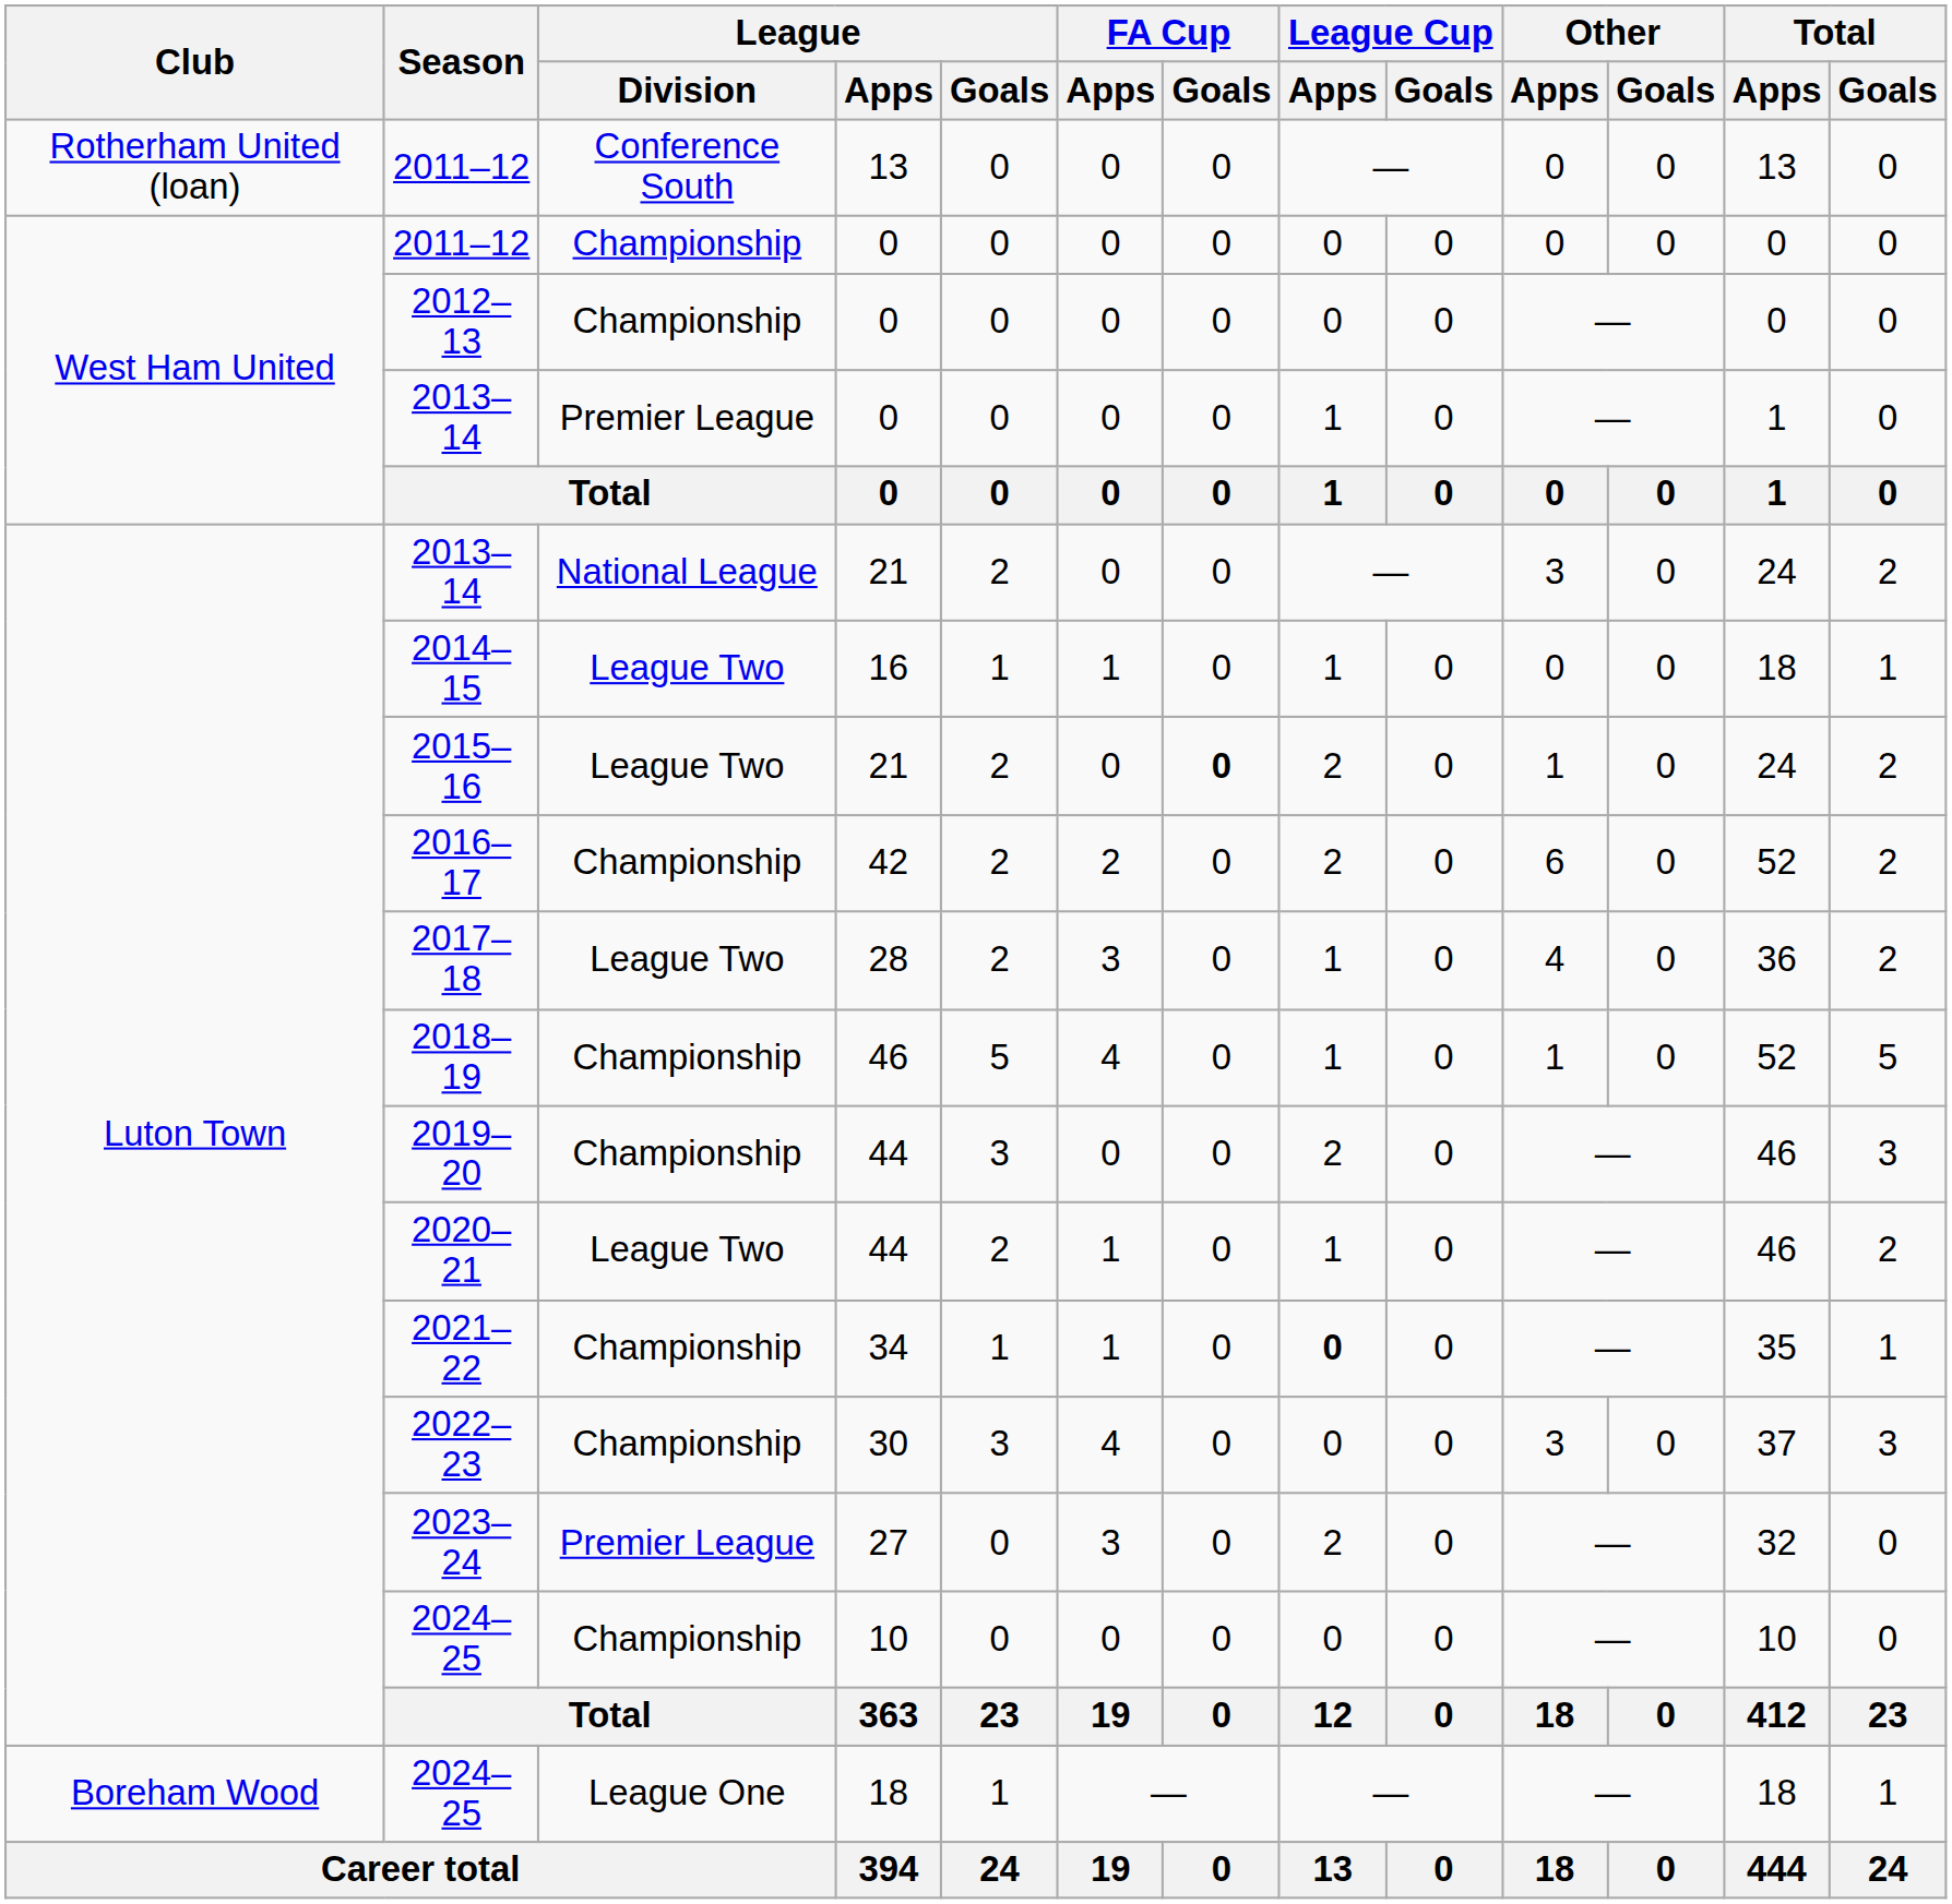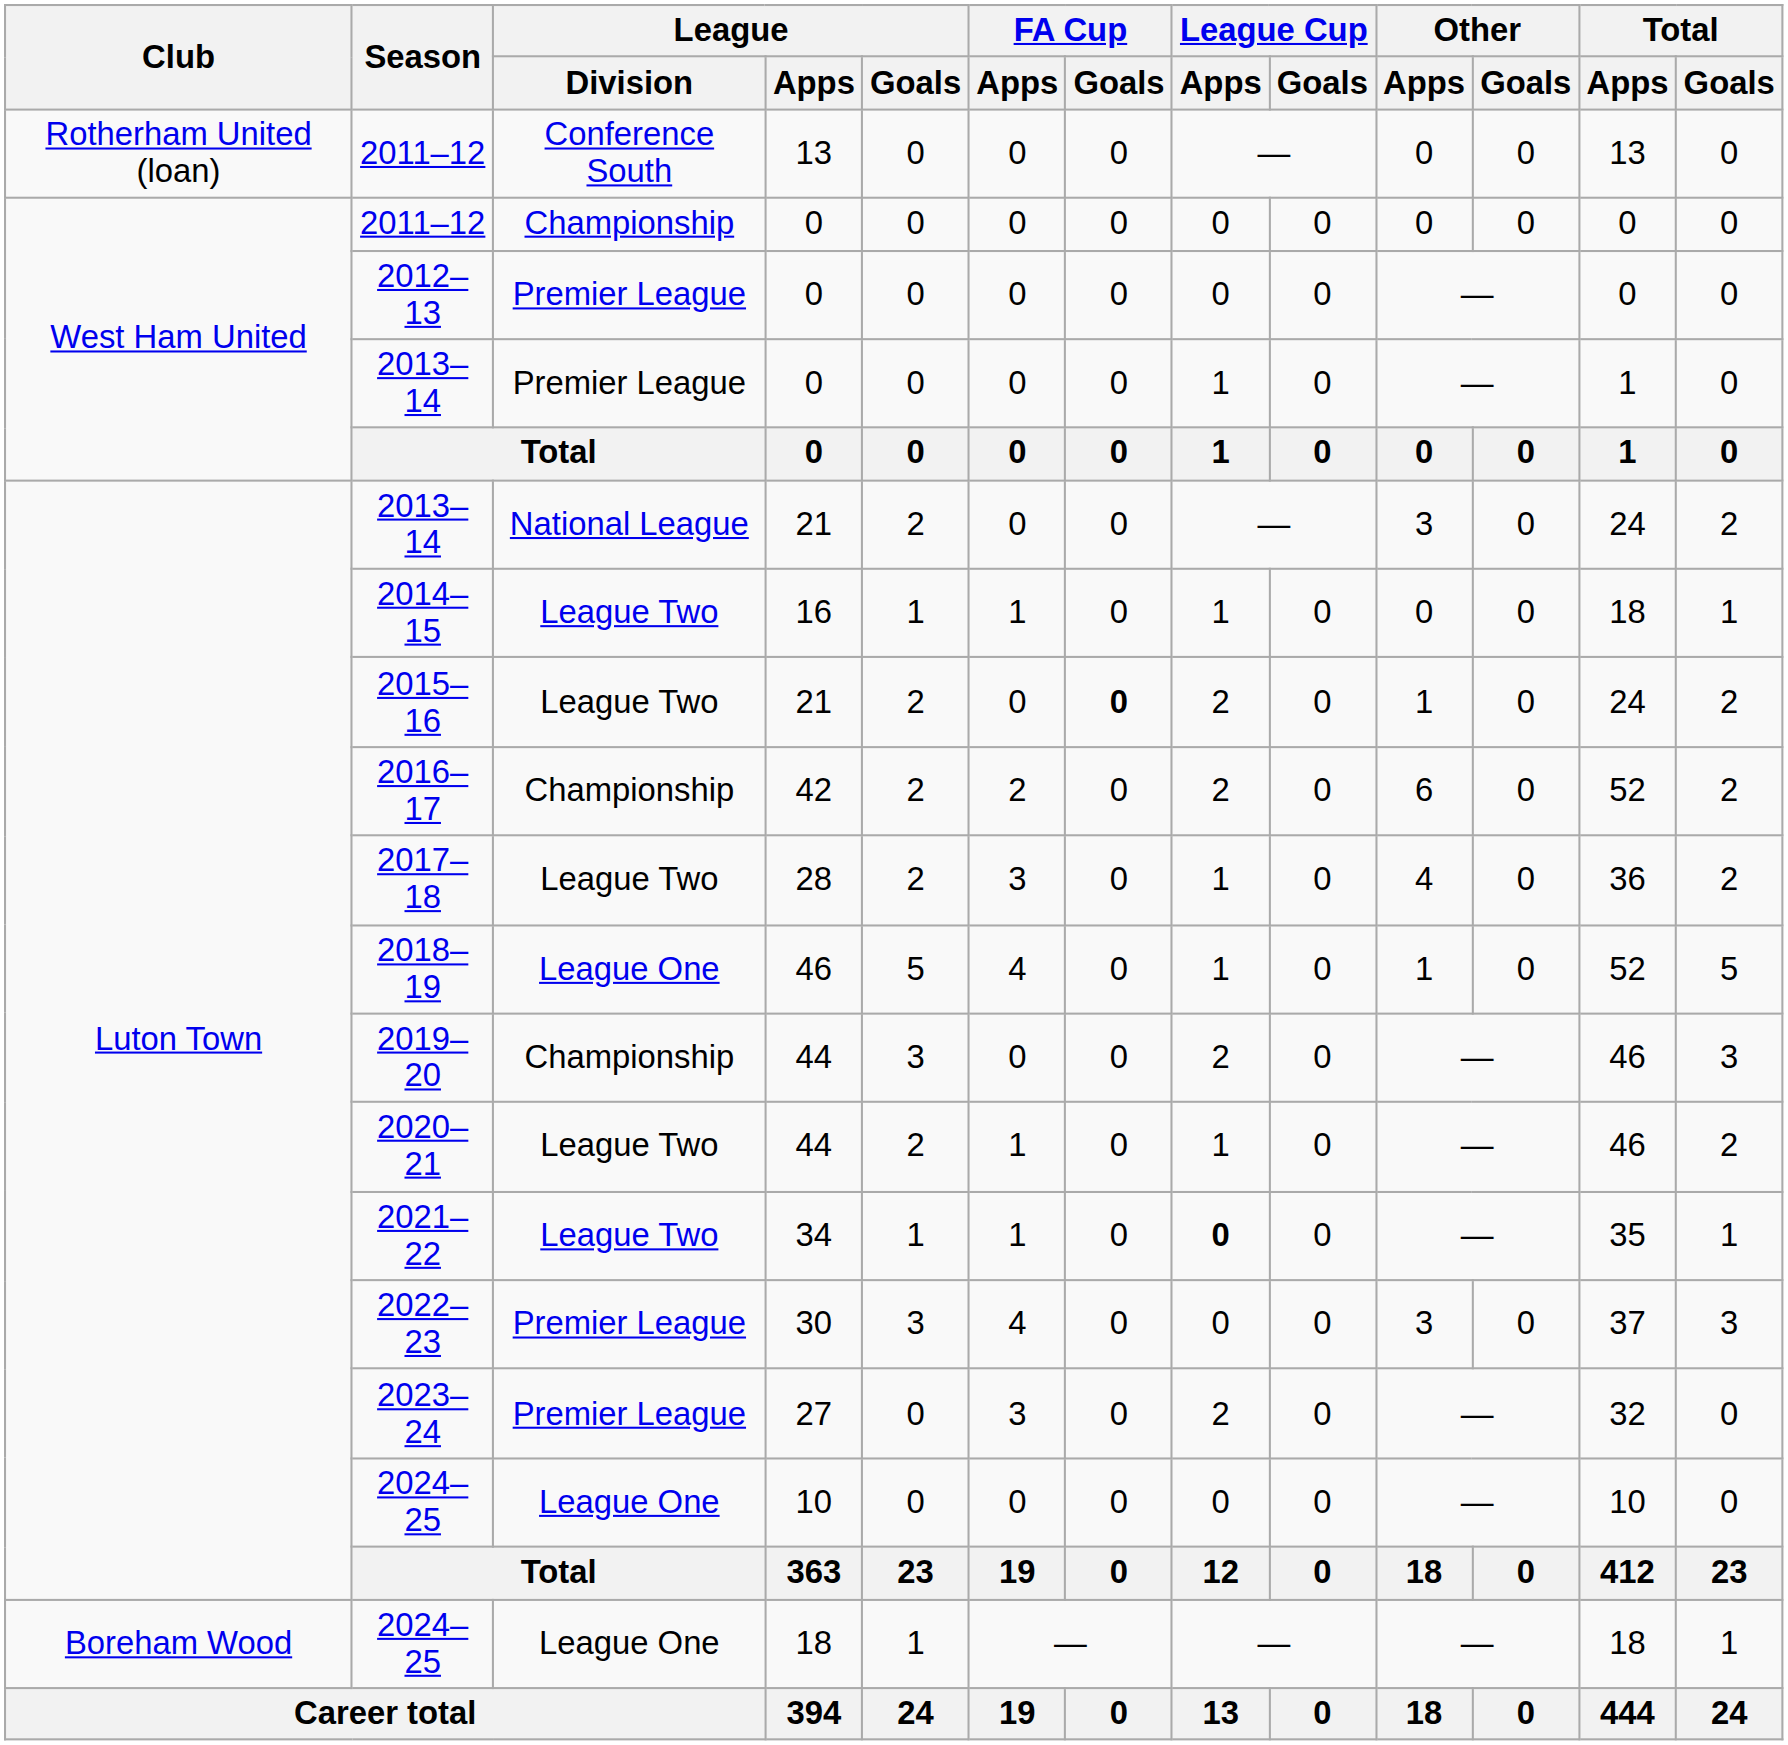2012–13 | League / Division: Championship -> Premier League
2018–19 | League / Division: Championship -> League One
2021–22 | League / Division: Championship -> League Two
2022–23 | League / Division: Championship -> Premier League
2024–25 / 10 | League / Division: Championship -> League One
